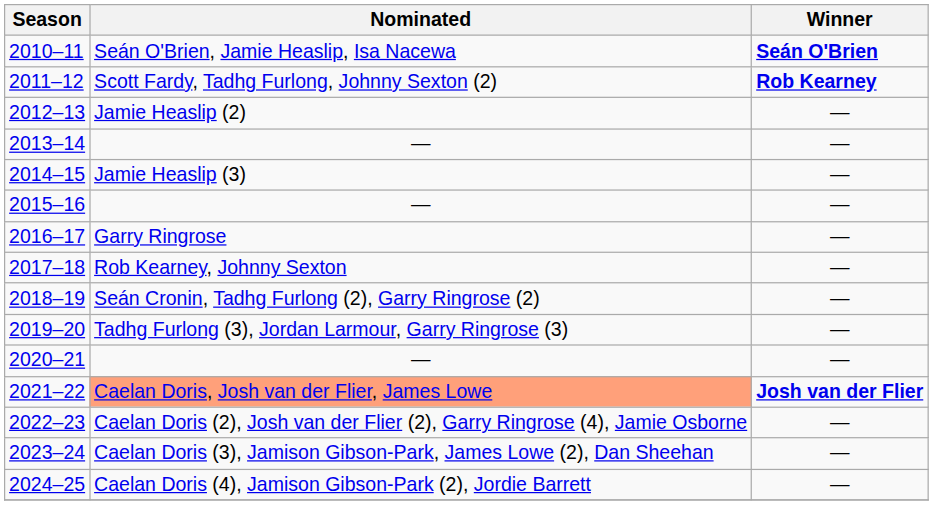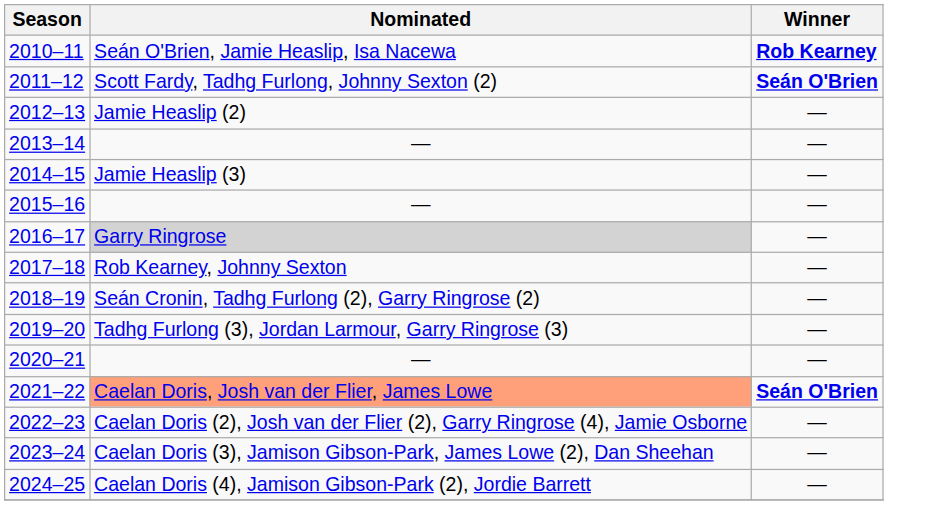2010–11 | Winner: Seán O'Brien -> Rob Kearney
2011–12 | Winner: Rob Kearney -> Seán O'Brien
2016–17 | Nominated: no background -> lightgrey background
2021–22 | Winner: Josh van der Flier -> Seán O'Brien
